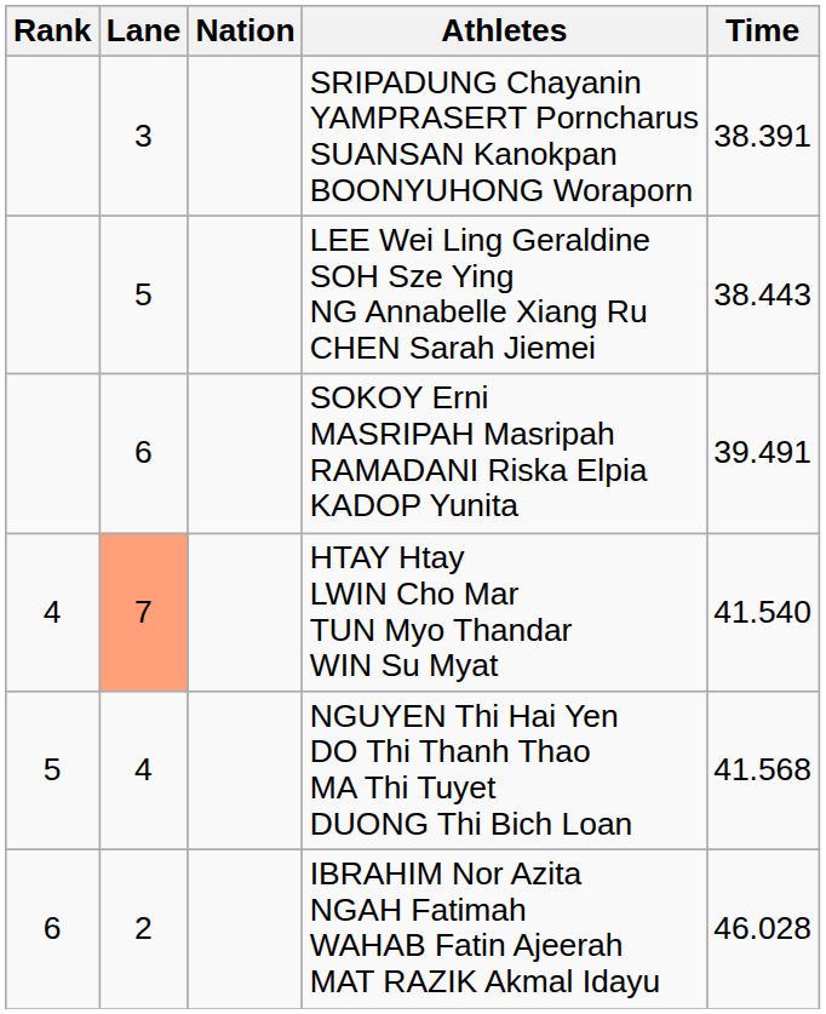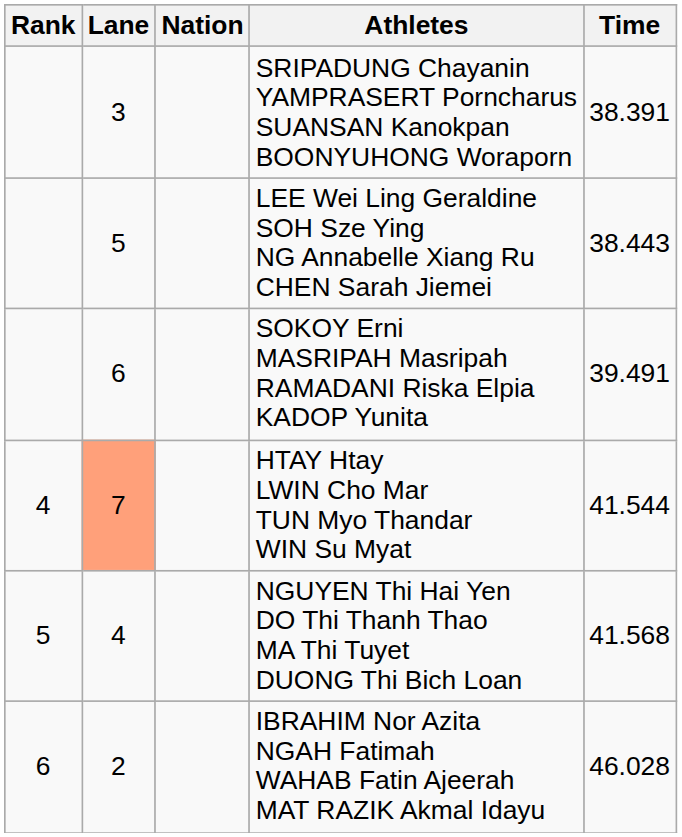HTAY Htay LWIN Cho Mar TUN Myo Thandar WIN Su Myat | Time: 41.540 -> 41.544
